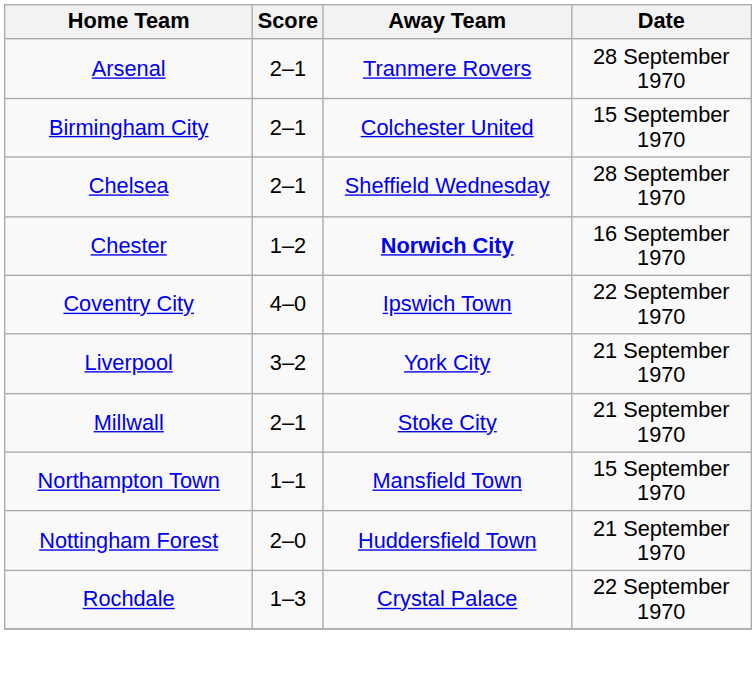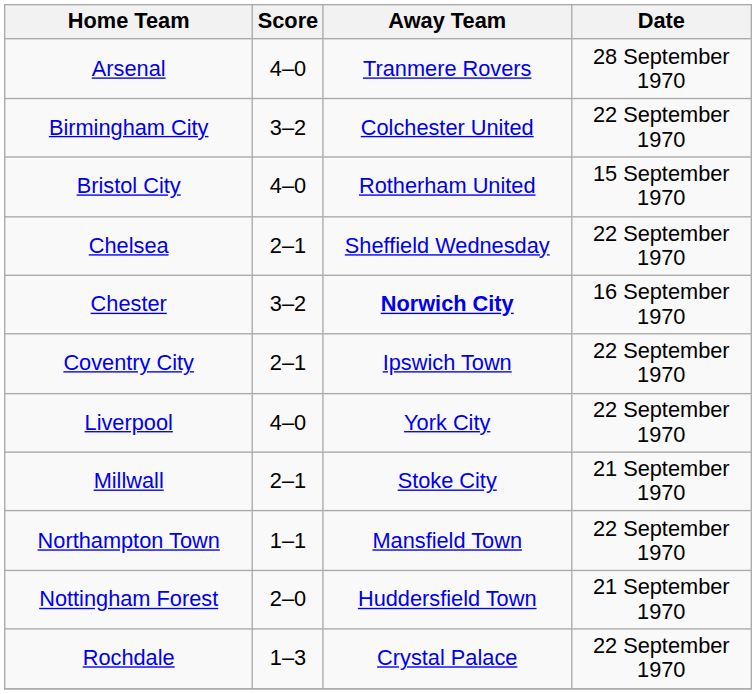Arsenal | Score: 2–1 -> 4–0
Birmingham City | Score: 2–1 -> 3–2
Birmingham City | Date: 15 September 1970 -> 22 September 1970
+ row: Bristol City | 4–0 | Rotherham United | 15 September 1970
Chelsea | Date: 28 September 1970 -> 22 September 1970
Chester | Score: 1–2 -> 3–2
Coventry City | Score: 4–0 -> 2–1
Liverpool | Score: 3–2 -> 4–0
Liverpool | Date: 21 September 1970 -> 22 September 1970
Northampton Town | Date: 15 September 1970 -> 22 September 1970
